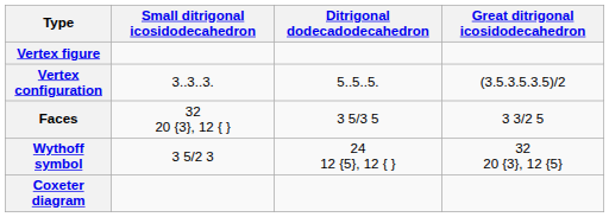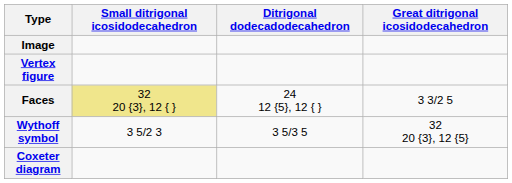+ row: Image
- row: Vertex configuration | 3..3..3. | 5..5..5. | (3.5.3.5.3.5)/2
Faces | Small ditrigonal icosidodecahedron: no background -> khaki background
Faces | Ditrigonal dodecadodecahedron: 3 5/3 5 -> 24 12 {5}, 12 { }
Wythoff symbol | Ditrigonal dodecadodecahedron: 24 12 {5}, 12 { } -> 3 5/3 5
